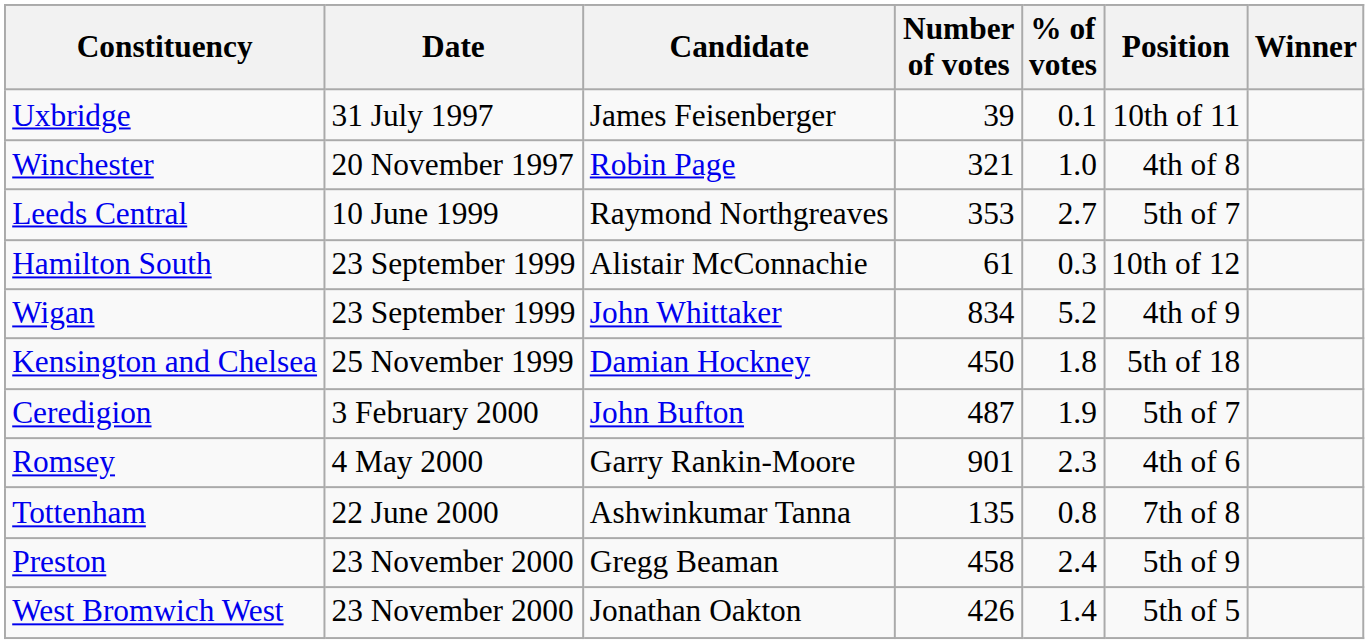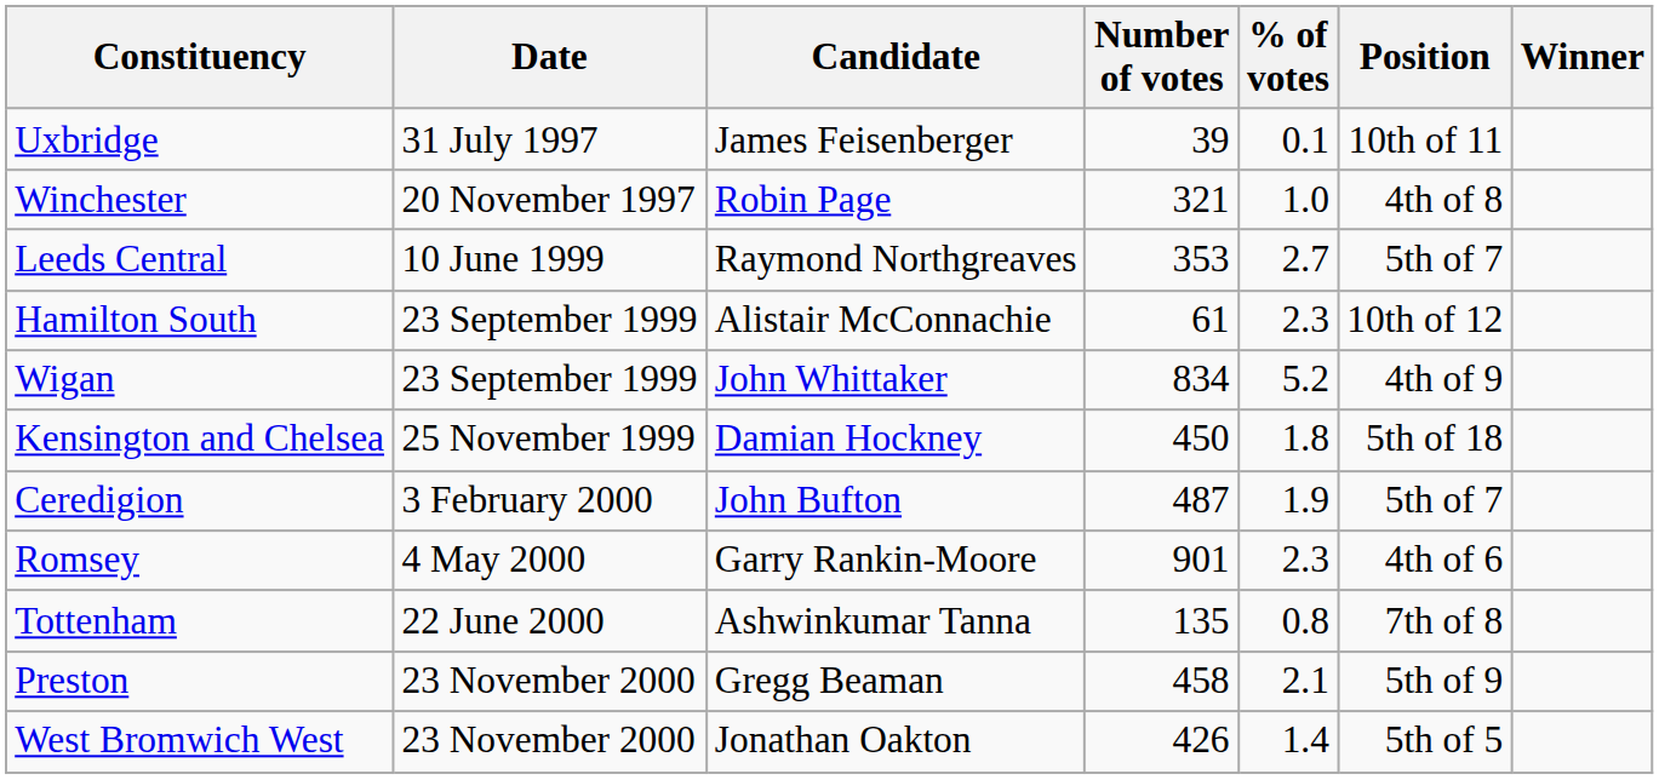Hamilton South | % of votes: 0.3 -> 2.3
Preston | % of votes: 2.4 -> 2.1
